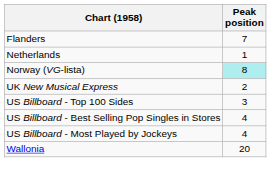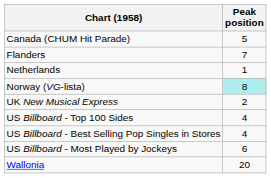+ row: Canada (CHUM Hit Parade) | 5
US Billboard - Top 100 Sides | Peak position: 3 -> 4
US Billboard - Most Played by Jockeys | Peak position: 4 -> 6
